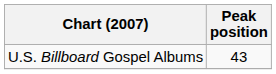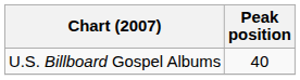U.S. Billboard Gospel Albums | Peak position: 43 -> 40
